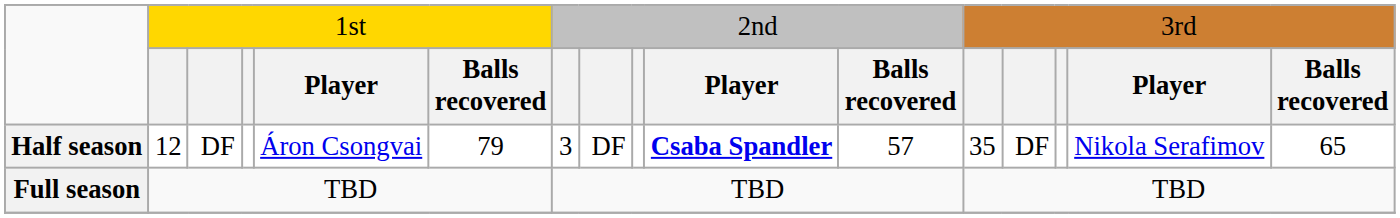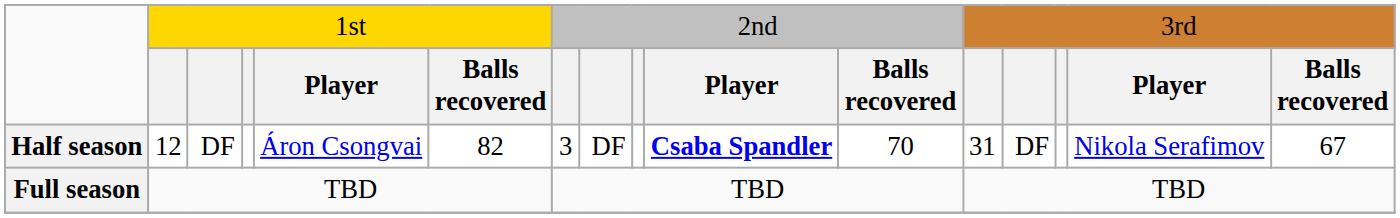Half season | column 6: 79 -> 82
Half season | column 11: 57 -> 70
Half season | column 12: 35 -> 31
Half season | column 16: 65 -> 67
